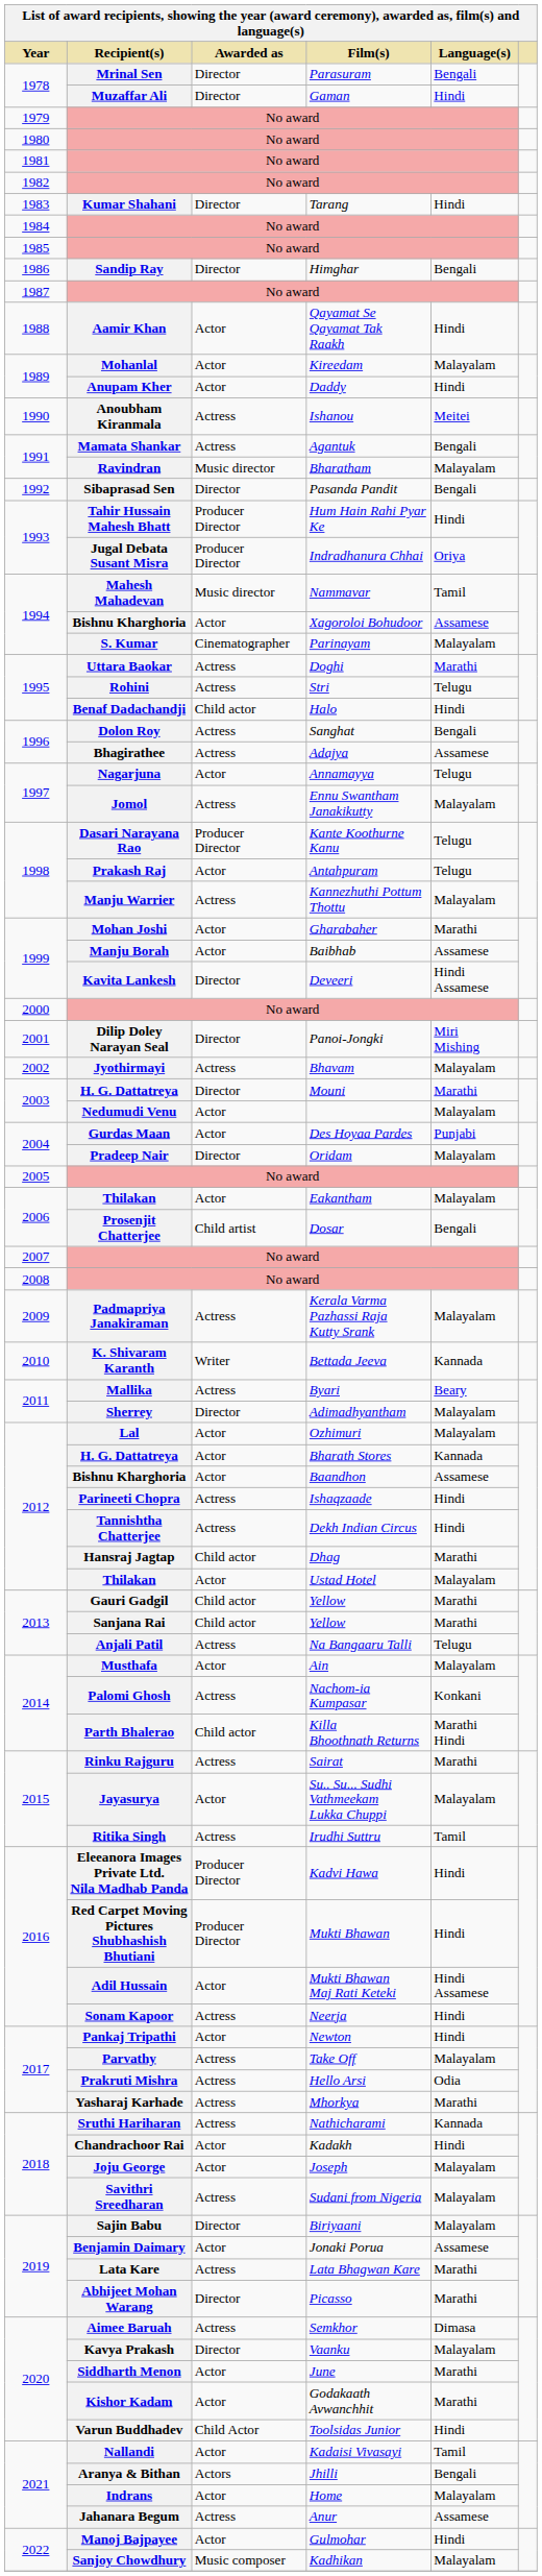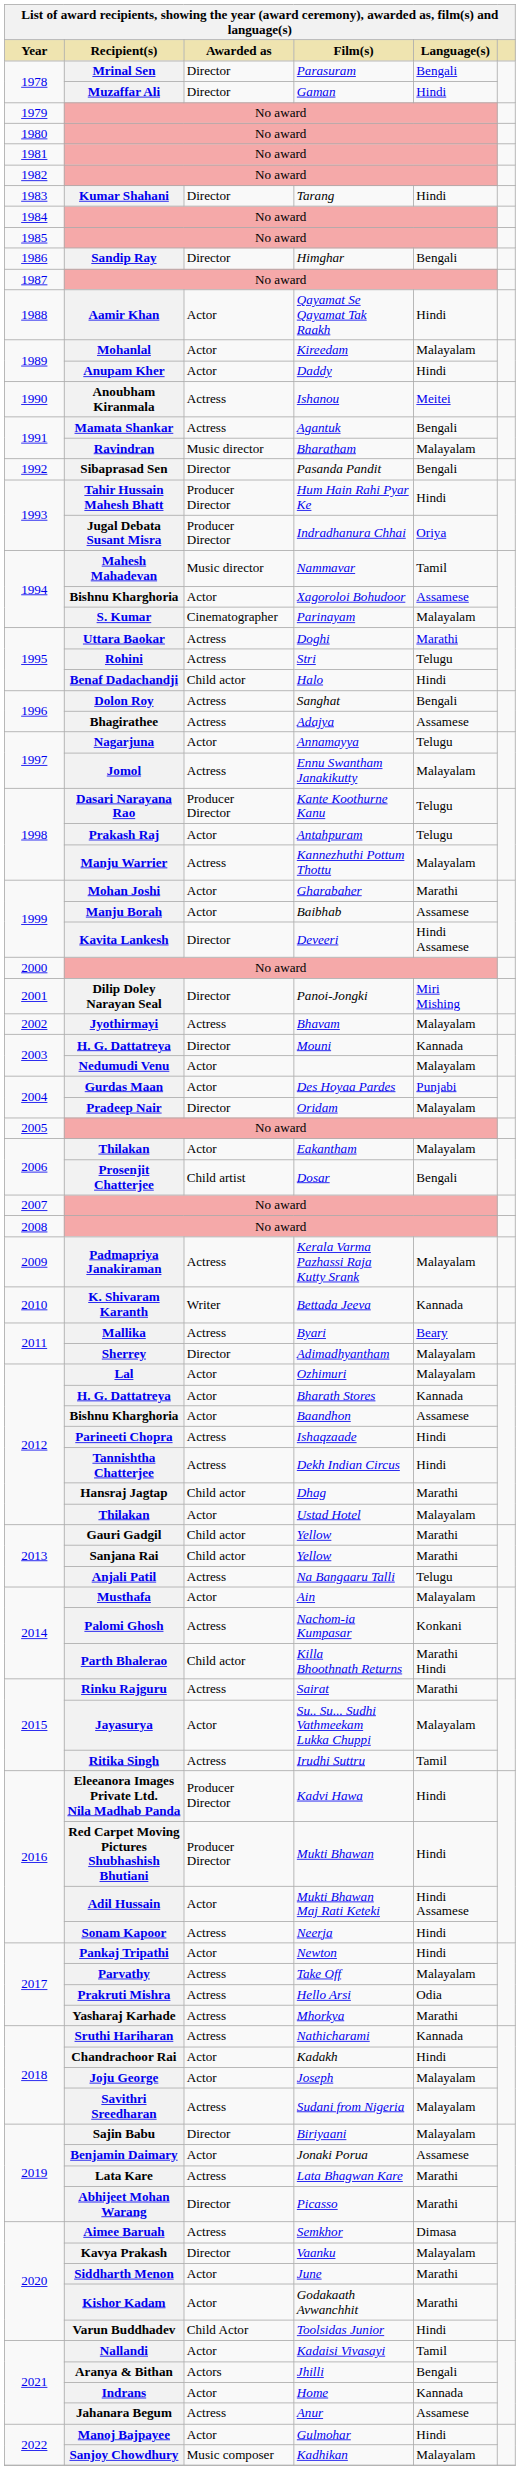Mouni | Language(s): Marathi -> Kannada
Home | Language(s): Malayalam -> Kannada
